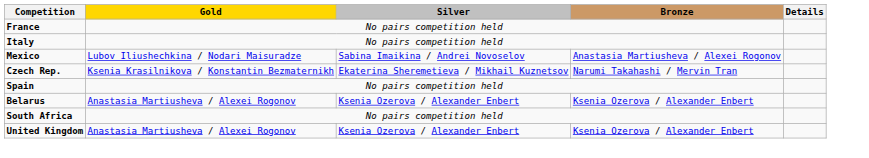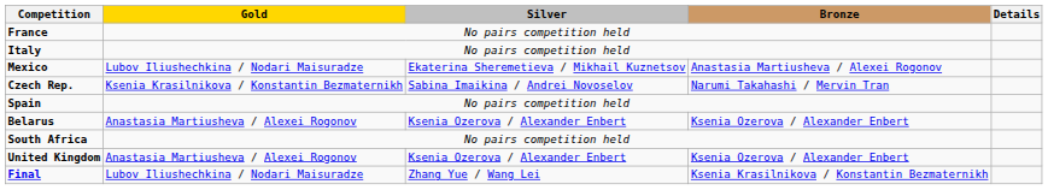Mexico | Silver: Sabina Imaikina / Andrei Novoselov -> Ekaterina Sheremetieva / Mikhail Kuznetsov
Czech Rep. | Silver: Ekaterina Sheremetieva / Mikhail Kuznetsov -> Sabina Imaikina / Andrei Novoselov
+ row: Final | Lubov Iliushechkina / Nodari Maisuradze | Zhang Yue / Wang Lei | Ksenia Krasilnikova / Konstantin Bezmaternikh
